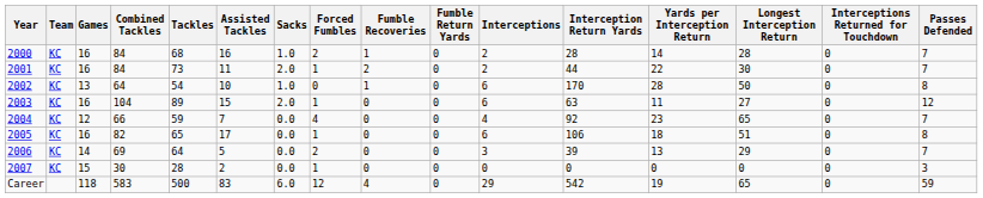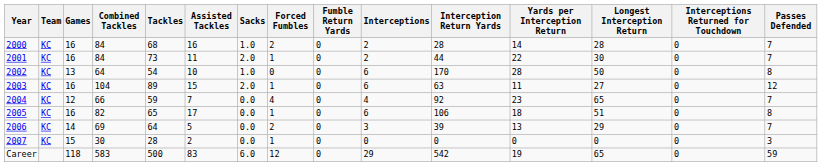- column: Fumble Recoveries | 1 | 2 | 1 | 0 | 0 | 0 | 0 | 0 | 4
